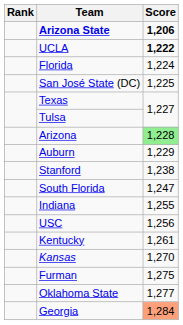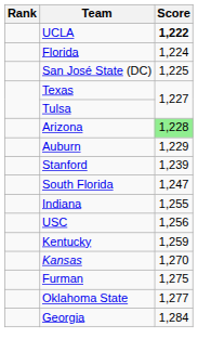- row: Arizona State | 1,206
Stanford | Score: 1,238 -> 1,239
Kentucky | Score: 1,261 -> 1,259
Georgia | Score: lightsalmon background -> no background
